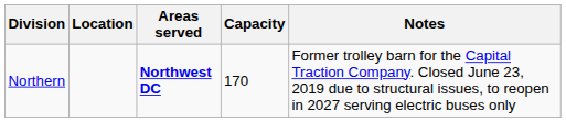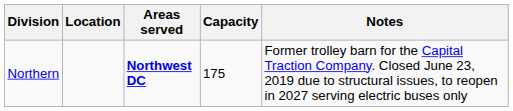Northern | Capacity: 170 -> 175
